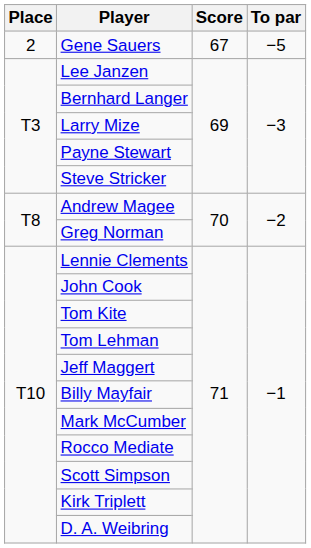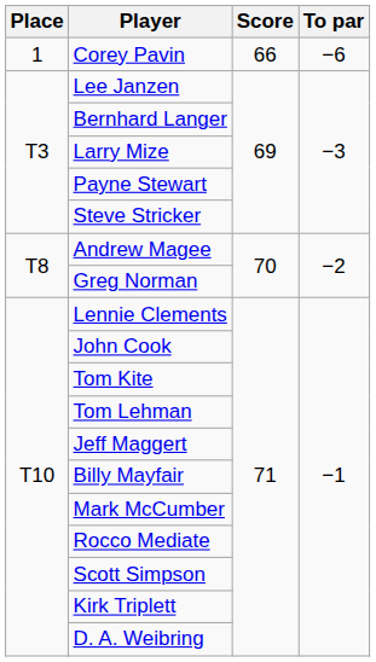+ row: 1 | Corey Pavin | 66 | −6
- row: 2 | Gene Sauers | 67 | −5
